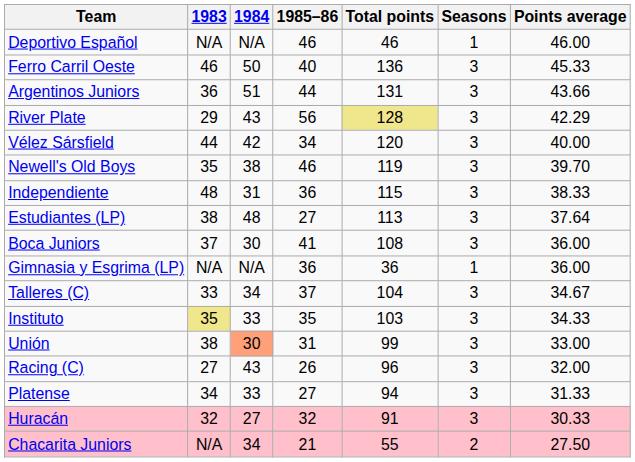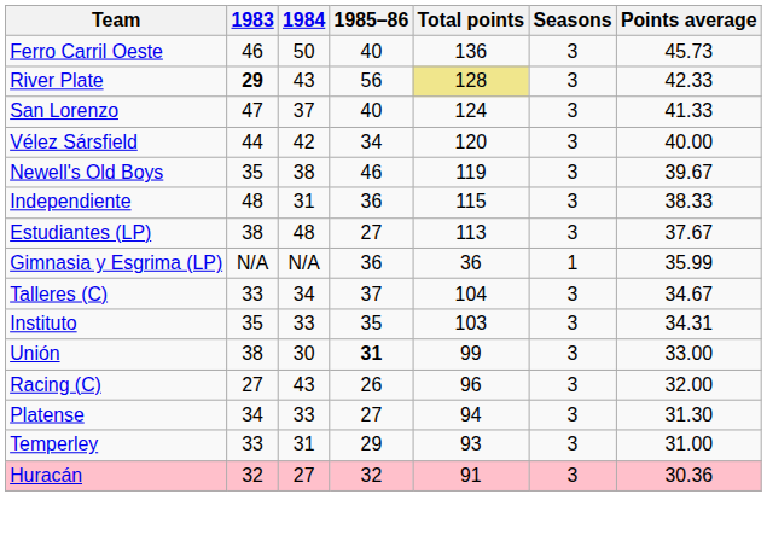- row: Deportivo Español | N/A | N/A | 46 | 46 | 1 | 46.00
Ferro Carril Oeste | Points average: 45.33 -> 45.73
- row: Argentinos Juniors | 36 | 51 | 44 | 131 | 3 | 43.66
River Plate | 1983: normal -> bold
River Plate | Points average: 42.29 -> 42.33
+ row: San Lorenzo | 47 | 37 | 40 | 124 | 3 | 41.33
Newell's Old Boys | Points average: 39.70 -> 39.67
Estudiantes (LP) | Points average: 37.64 -> 37.67
- row: Boca Juniors | 37 | 30 | 41 | 108 | 3 | 36.00
Gimnasia y Esgrima (LP) | Points average: 36.00 -> 35.99
Instituto | 1983: khaki background -> no background
Instituto | Points average: 34.33 -> 34.31
Unión | 1984: lightsalmon background -> no background
Unión | 1985–86: normal -> bold
Platense | Points average: 31.33 -> 31.30
+ row: Temperley | 33 | 31 | 29 | 93 | 3 | 31.00
Huracán | Points average: 30.33 -> 30.36
- row: Chacarita Juniors | N/A | 34 | 21 | 55 | 2 | 27.50
